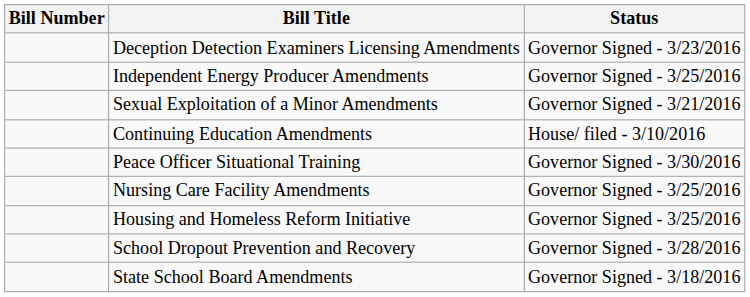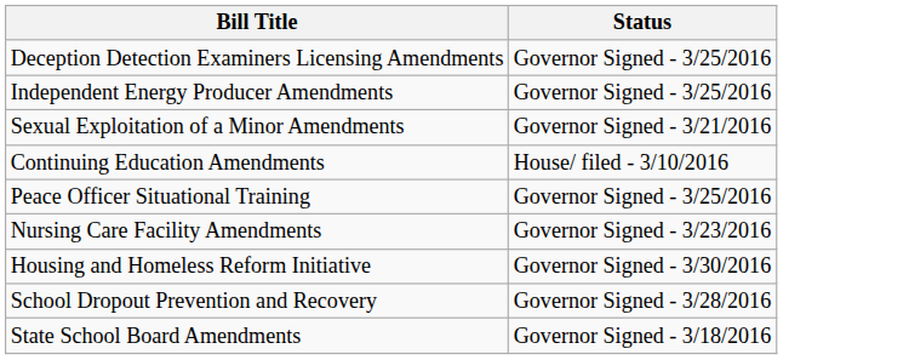- column: Bill Number
Deception Detection Examiners Licensing Amendments | Status: Governor Signed - 3/23/2016 -> Governor Signed - 3/25/2016
Peace Officer Situational Training | Status: Governor Signed - 3/30/2016 -> Governor Signed - 3/25/2016
Nursing Care Facility Amendments | Status: Governor Signed - 3/25/2016 -> Governor Signed - 3/23/2016
Housing and Homeless Reform Initiative | Status: Governor Signed - 3/25/2016 -> Governor Signed - 3/30/2016
